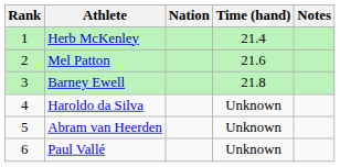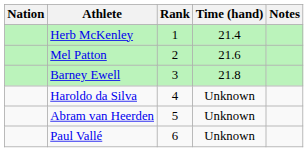columns swapped: Rank <-> Nation
